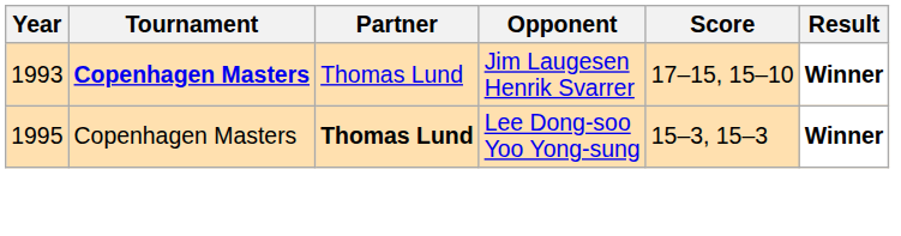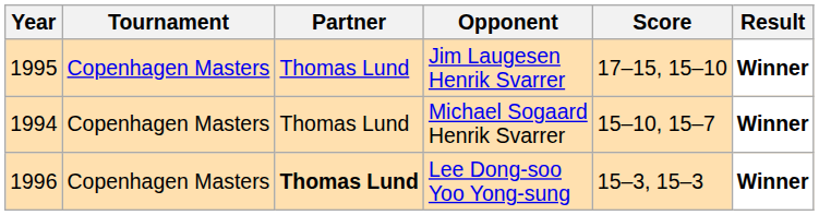Jim Laugesen Henrik Svarrer | Year: 1993 -> 1995
Jim Laugesen Henrik Svarrer | Tournament: bold -> normal
+ row: 1994 | Copenhagen Masters | Thomas Lund | Michael Sogaard Henrik Svarrer | 15–10, 15–7 | Winner
Lee Dong-soo Yoo Yong-sung | Year: 1995 -> 1996
